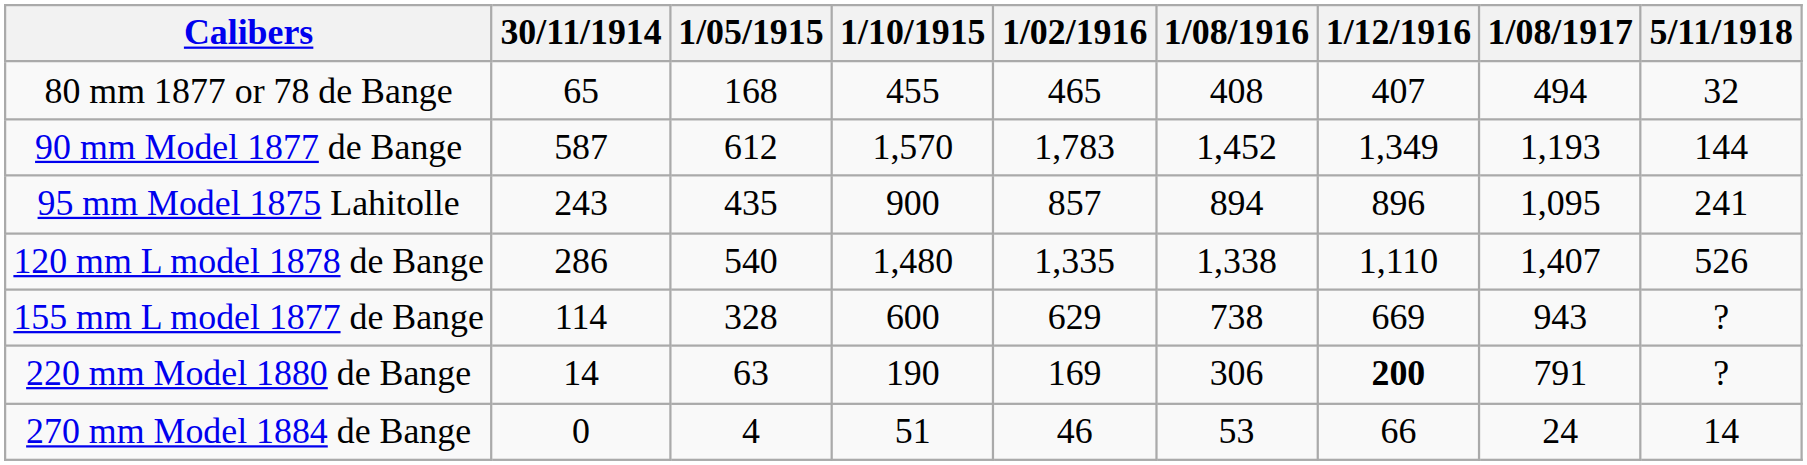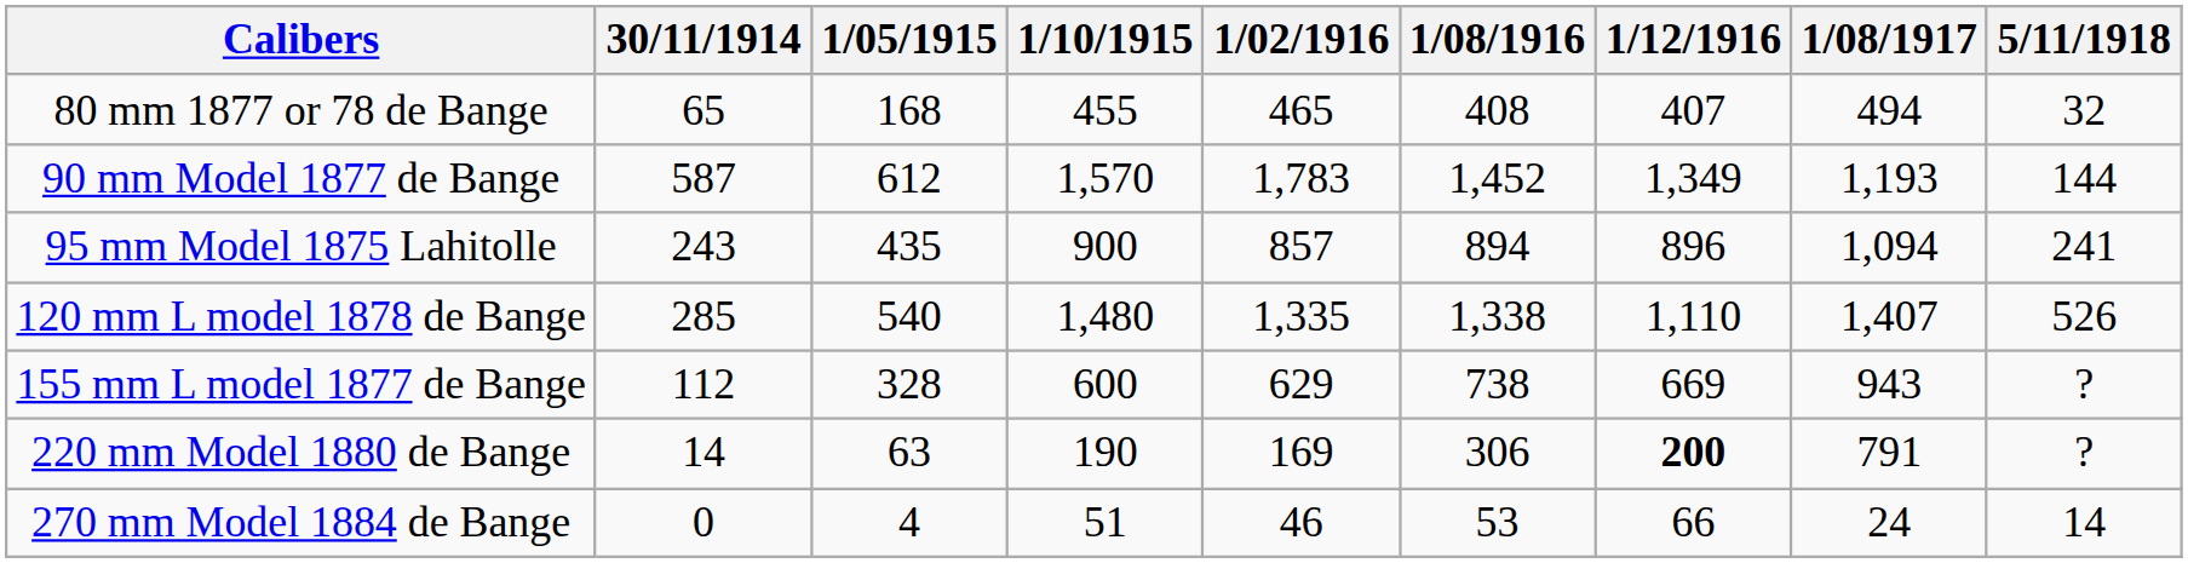95 mm Model 1875 Lahitolle | 1/08/1917: 1,095 -> 1,094
120 mm L model 1878 de Bange | 30/11/1914: 286 -> 285
155 mm L model 1877 de Bange | 30/11/1914: 114 -> 112
